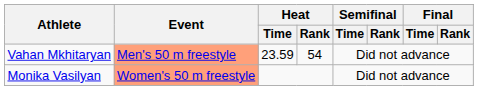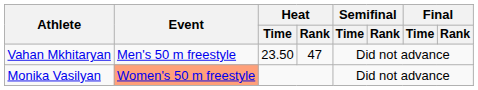Vahan Mkhitaryan | Event: lightsalmon background -> no background
Vahan Mkhitaryan | Heat / Time: 23.59 -> 23.50
Vahan Mkhitaryan | Heat / Rank: 54 -> 47
